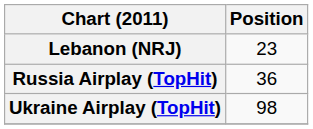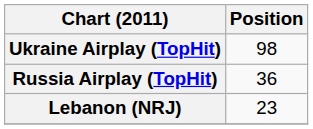rows swapped: Lebanon (NRJ) <-> Ukraine Airplay (TopHit)
